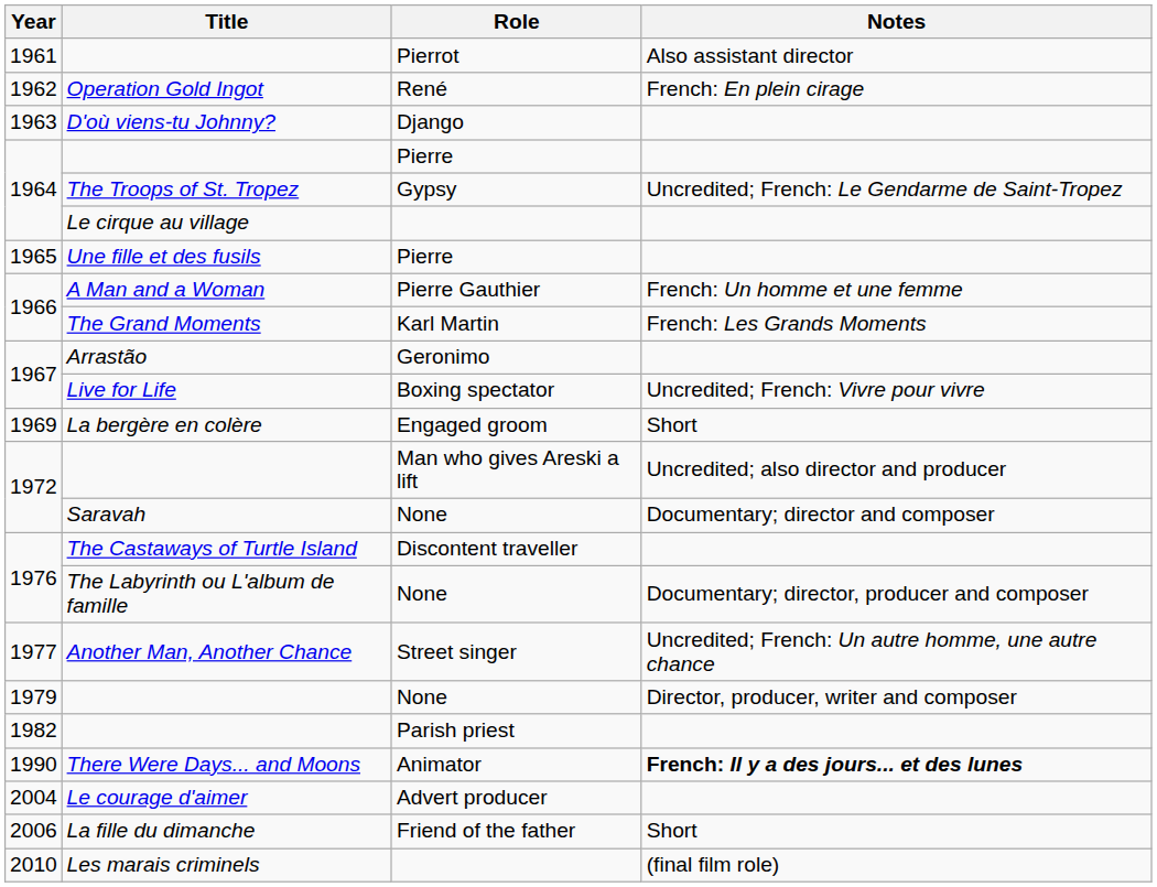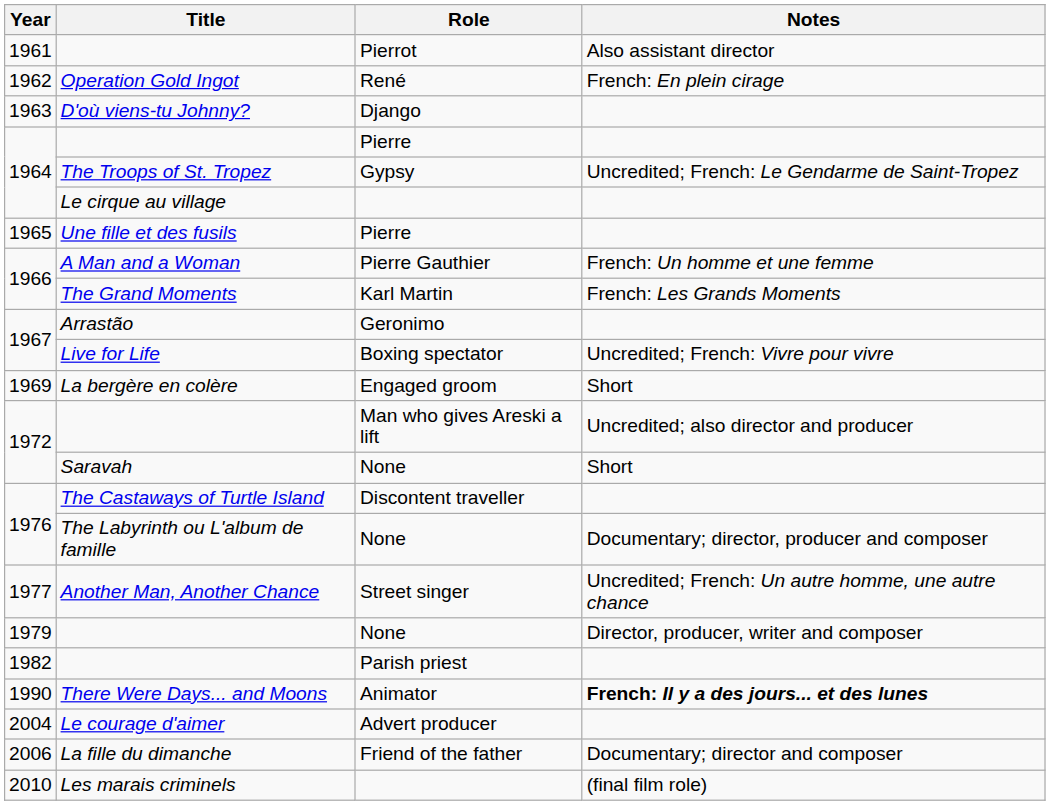Saravah | Notes: Documentary; director and composer -> Short
La fille du dimanche | Notes: Short -> Documentary; director and composer
